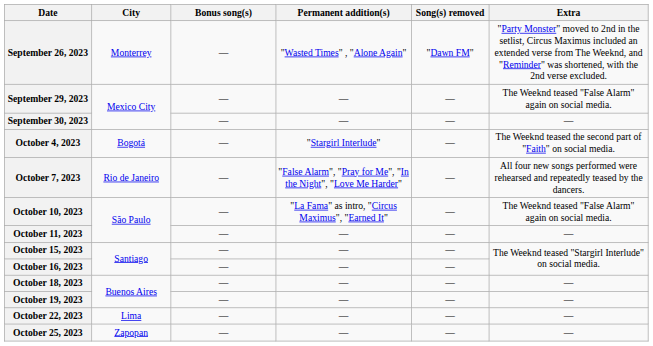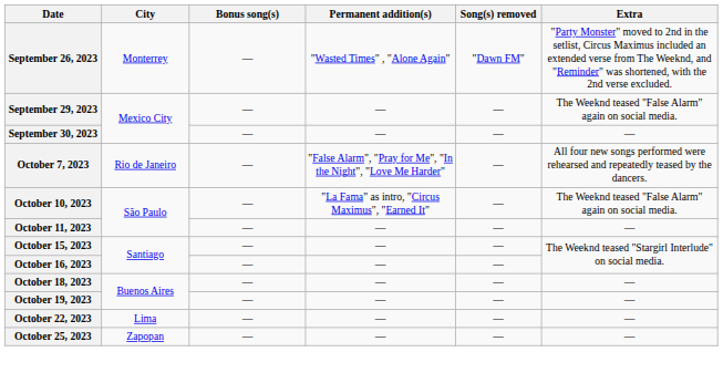- row: October 4, 2023 | Bogotá | — | "Stargirl Interlude" | — | The Weeknd teased the second part of "Faith" on social media.
